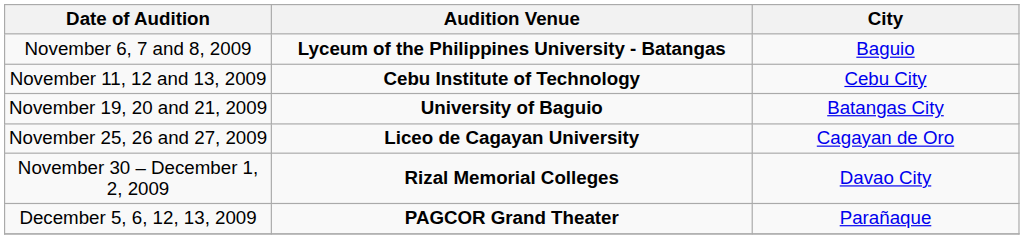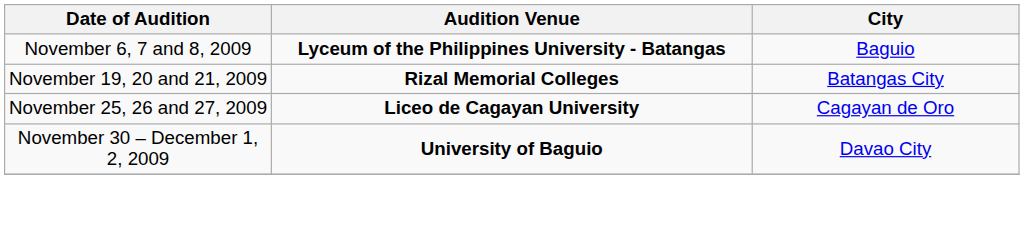- row: November 11, 12 and 13, 2009 | Cebu Institute of Technology | Cebu City
November 19, 20 and 21, 2009 | Audition Venue: University of Baguio -> Rizal Memorial Colleges
November 30 – December 1, 2, 2009 | Audition Venue: Rizal Memorial Colleges -> University of Baguio
- row: December 5, 6, 12, 13, 2009 | PAGCOR Grand Theater | Parañaque
